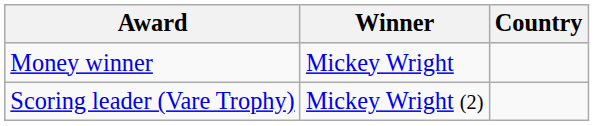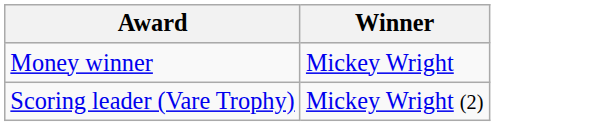- column: Country
